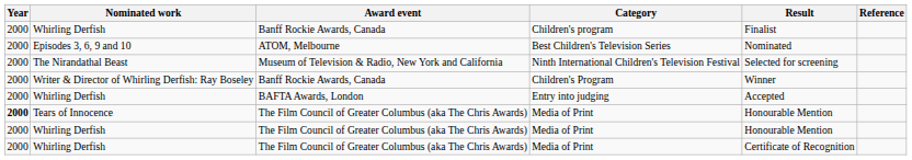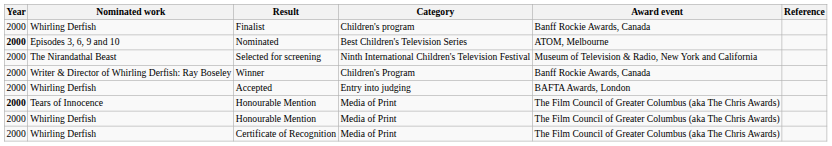columns swapped: Award event <-> Result
Best Children's Television Series | Year: normal -> bold
